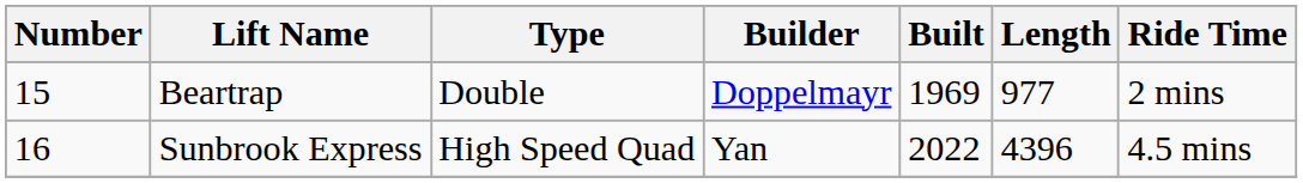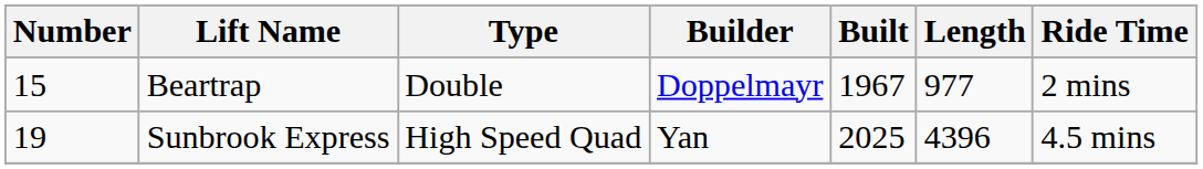Beartrap | Built: 1969 -> 1967
Sunbrook Express | Number: 16 -> 19
Sunbrook Express | Built: 2022 -> 2025
